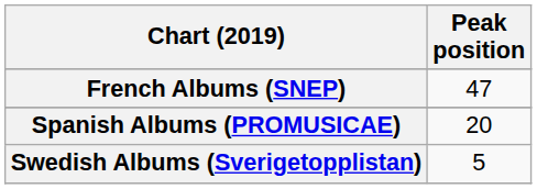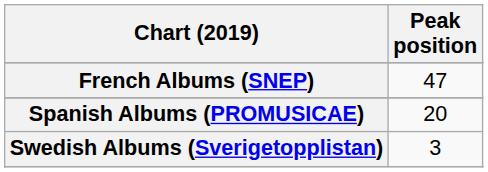Swedish Albums (Sverigetopplistan) | Peak position: 5 -> 3
